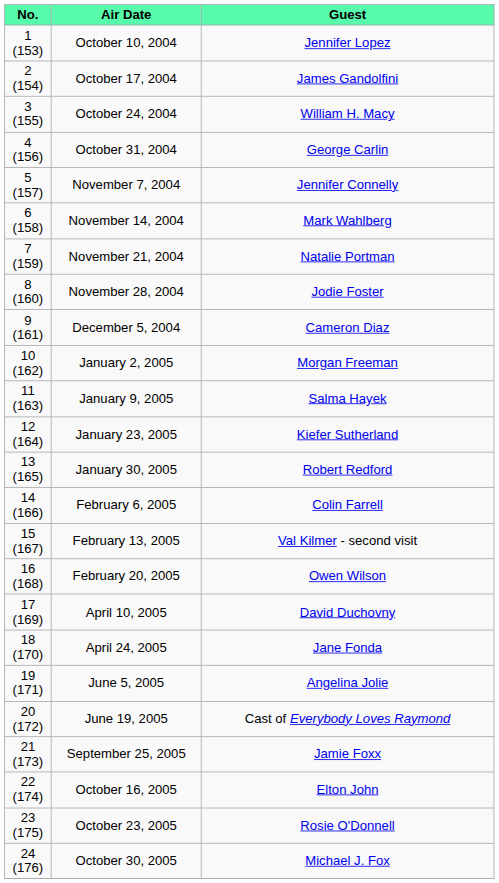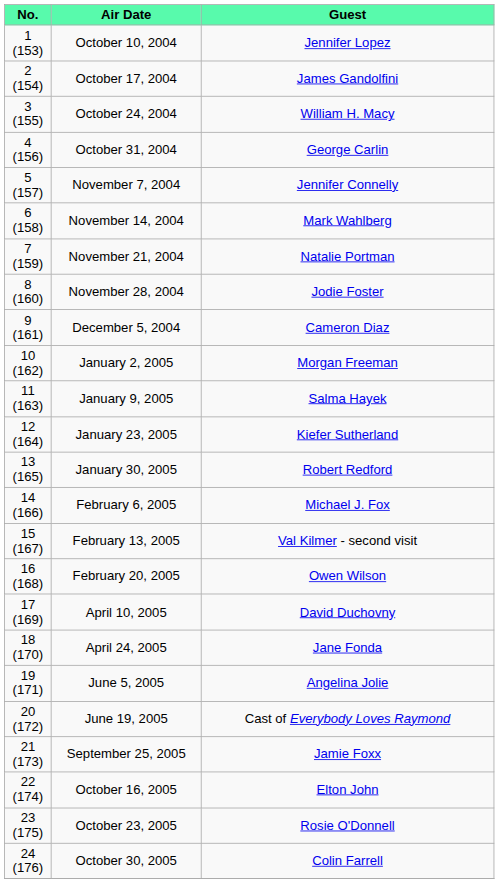February 6, 2005 | Guest: Colin Farrell -> Michael J. Fox
October 30, 2005 | Guest: Michael J. Fox -> Colin Farrell
